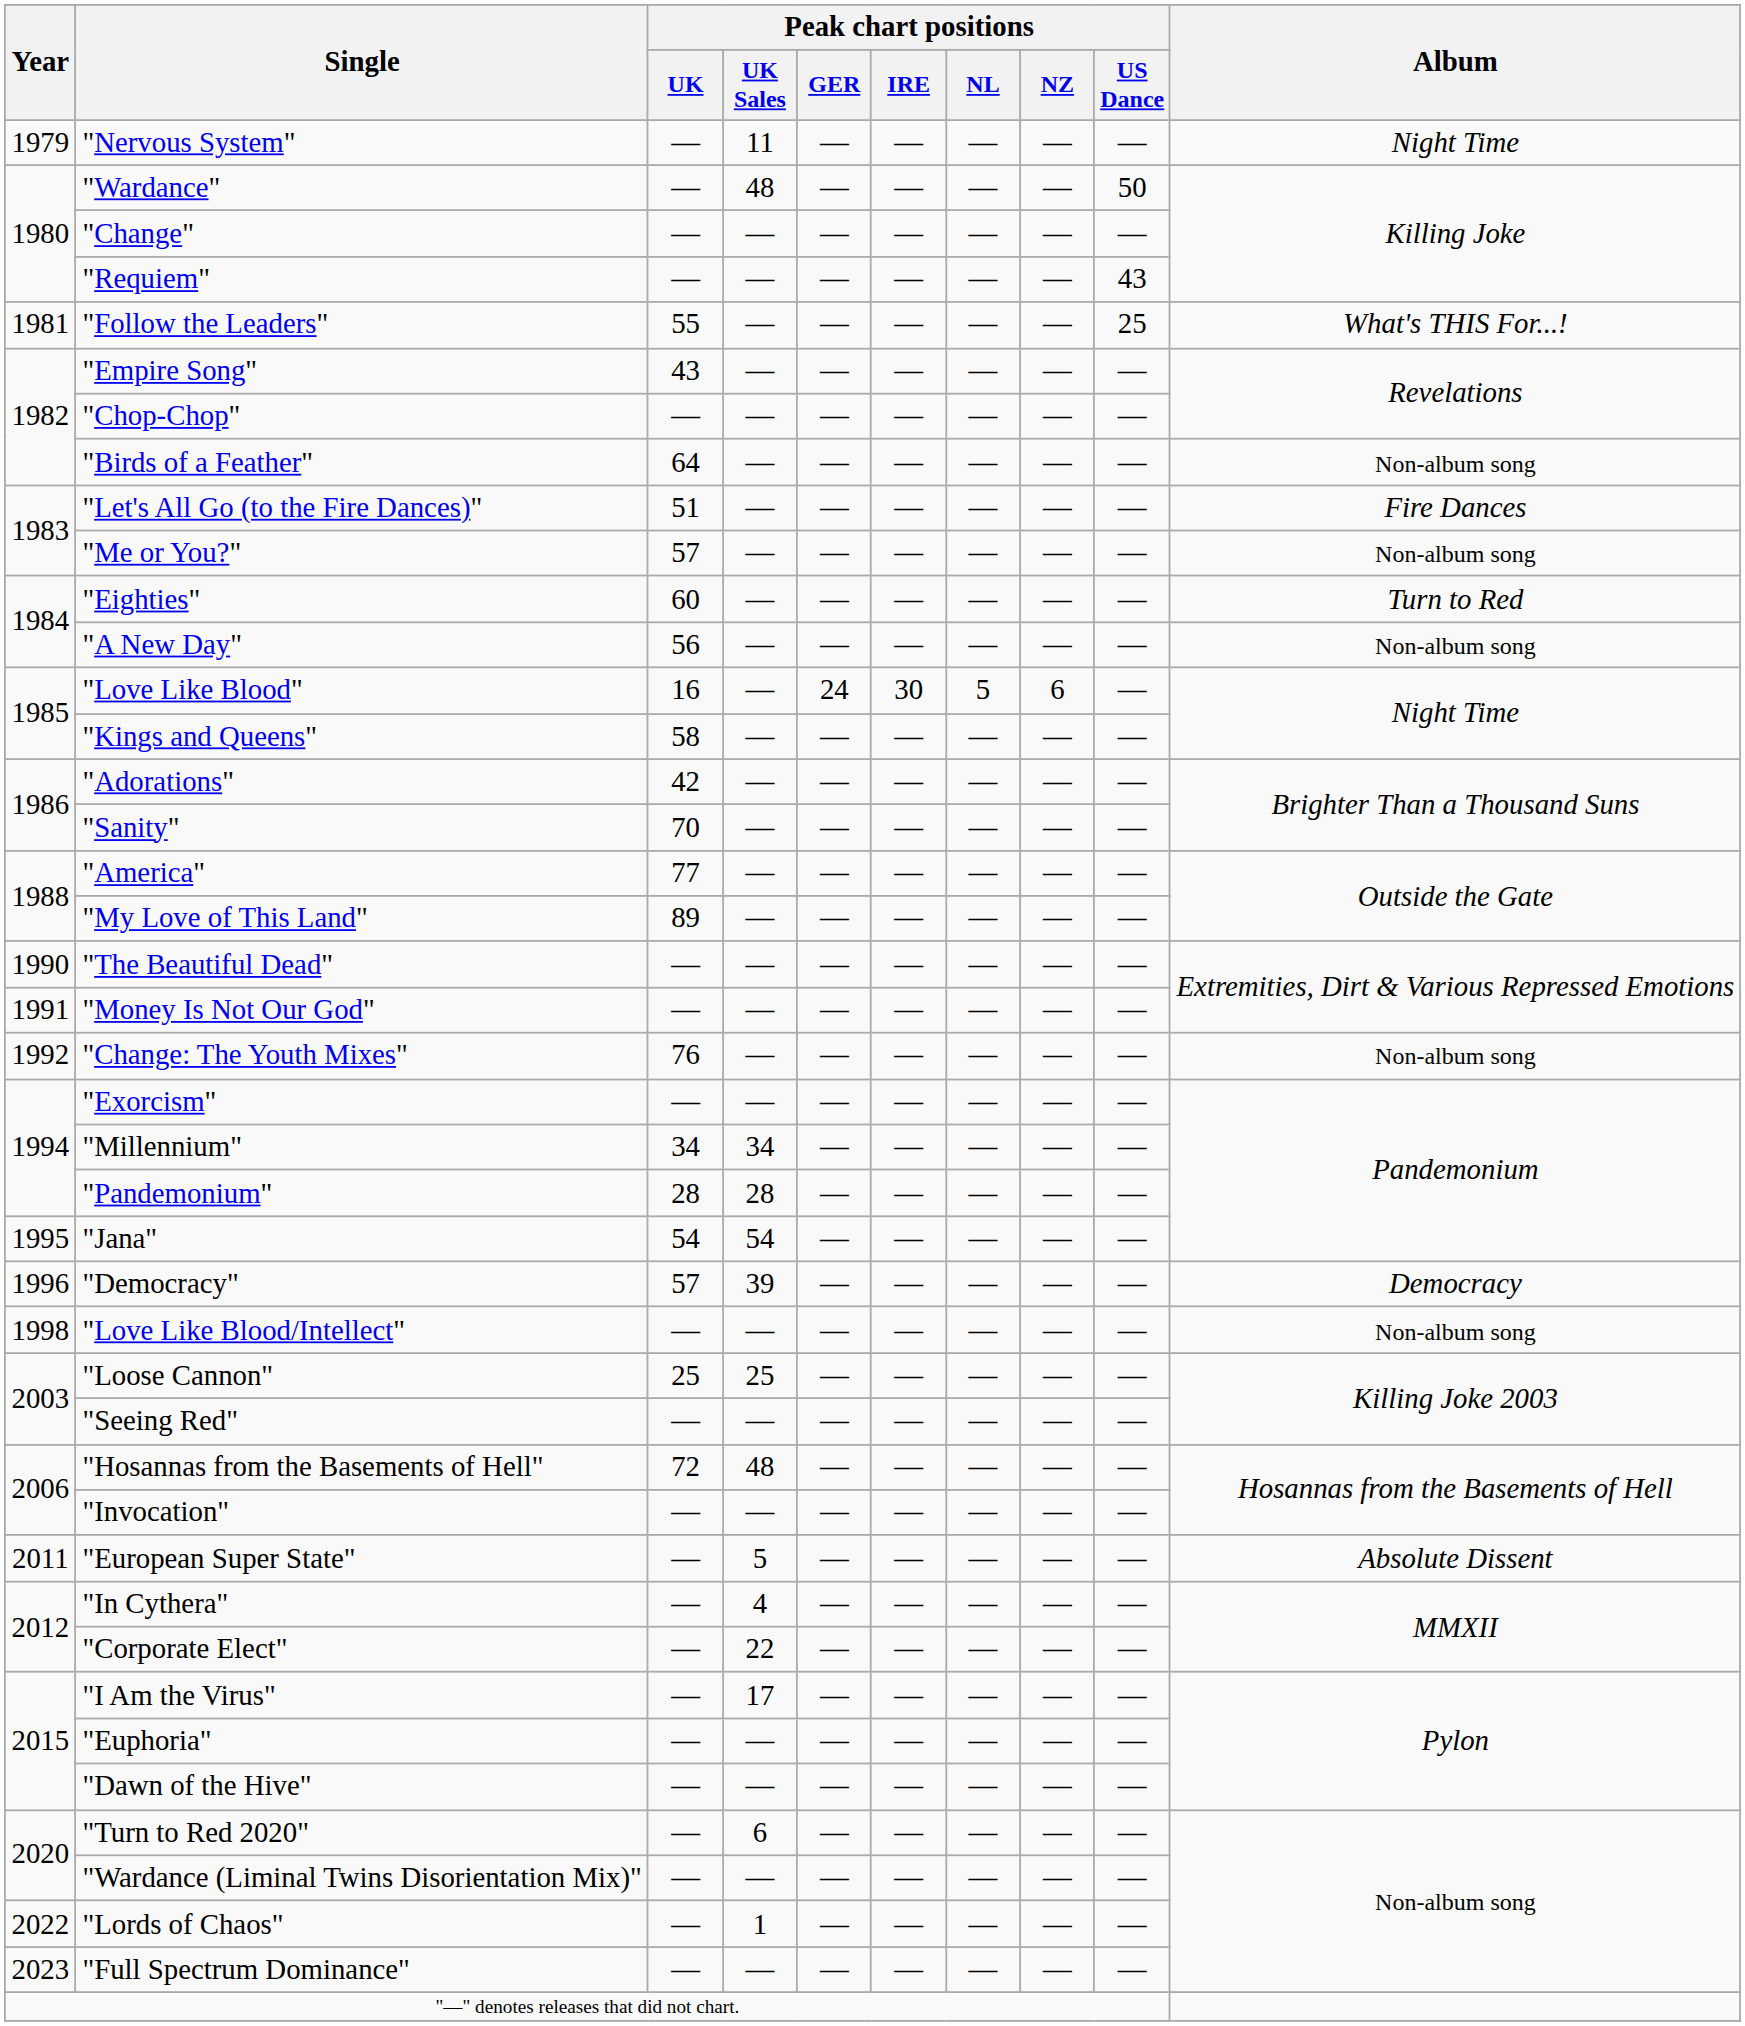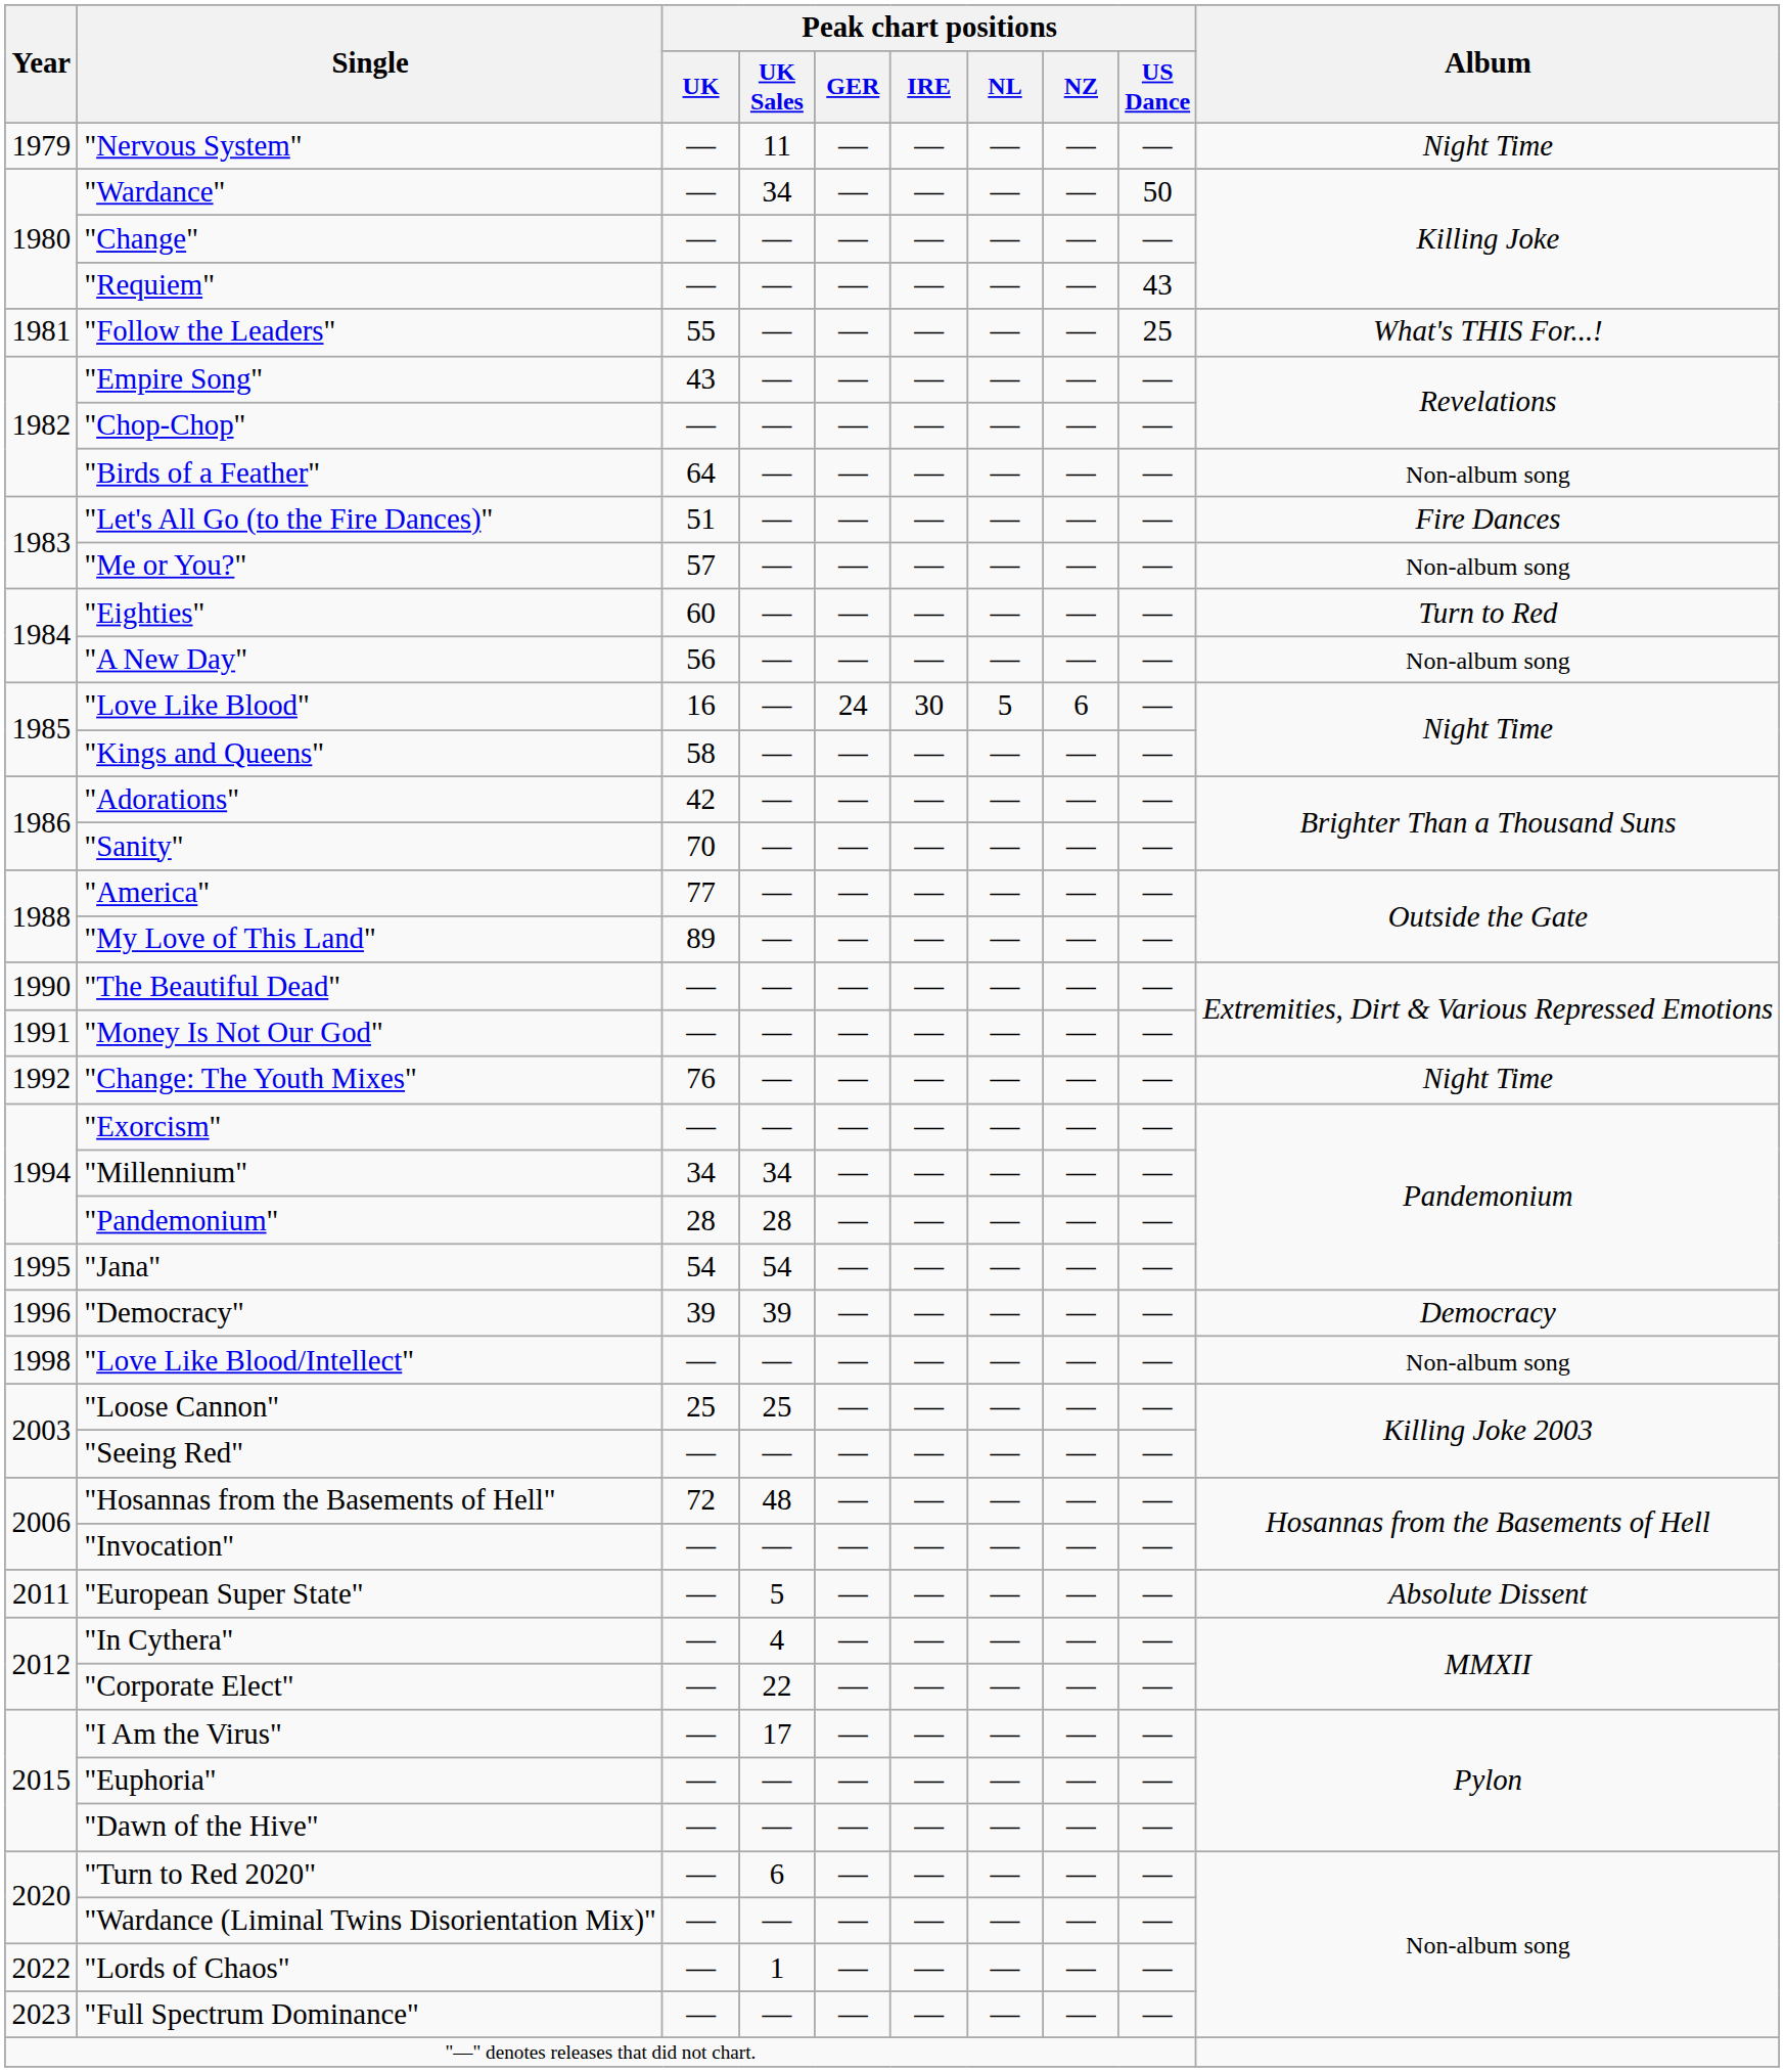"Wardance" | Peak chart positions / UK Sales: 48 -> 34
"Change: The Youth Mixes" | Album: Non-album song -> Night Time
"Democracy" | Peak chart positions / UK: 57 -> 39
